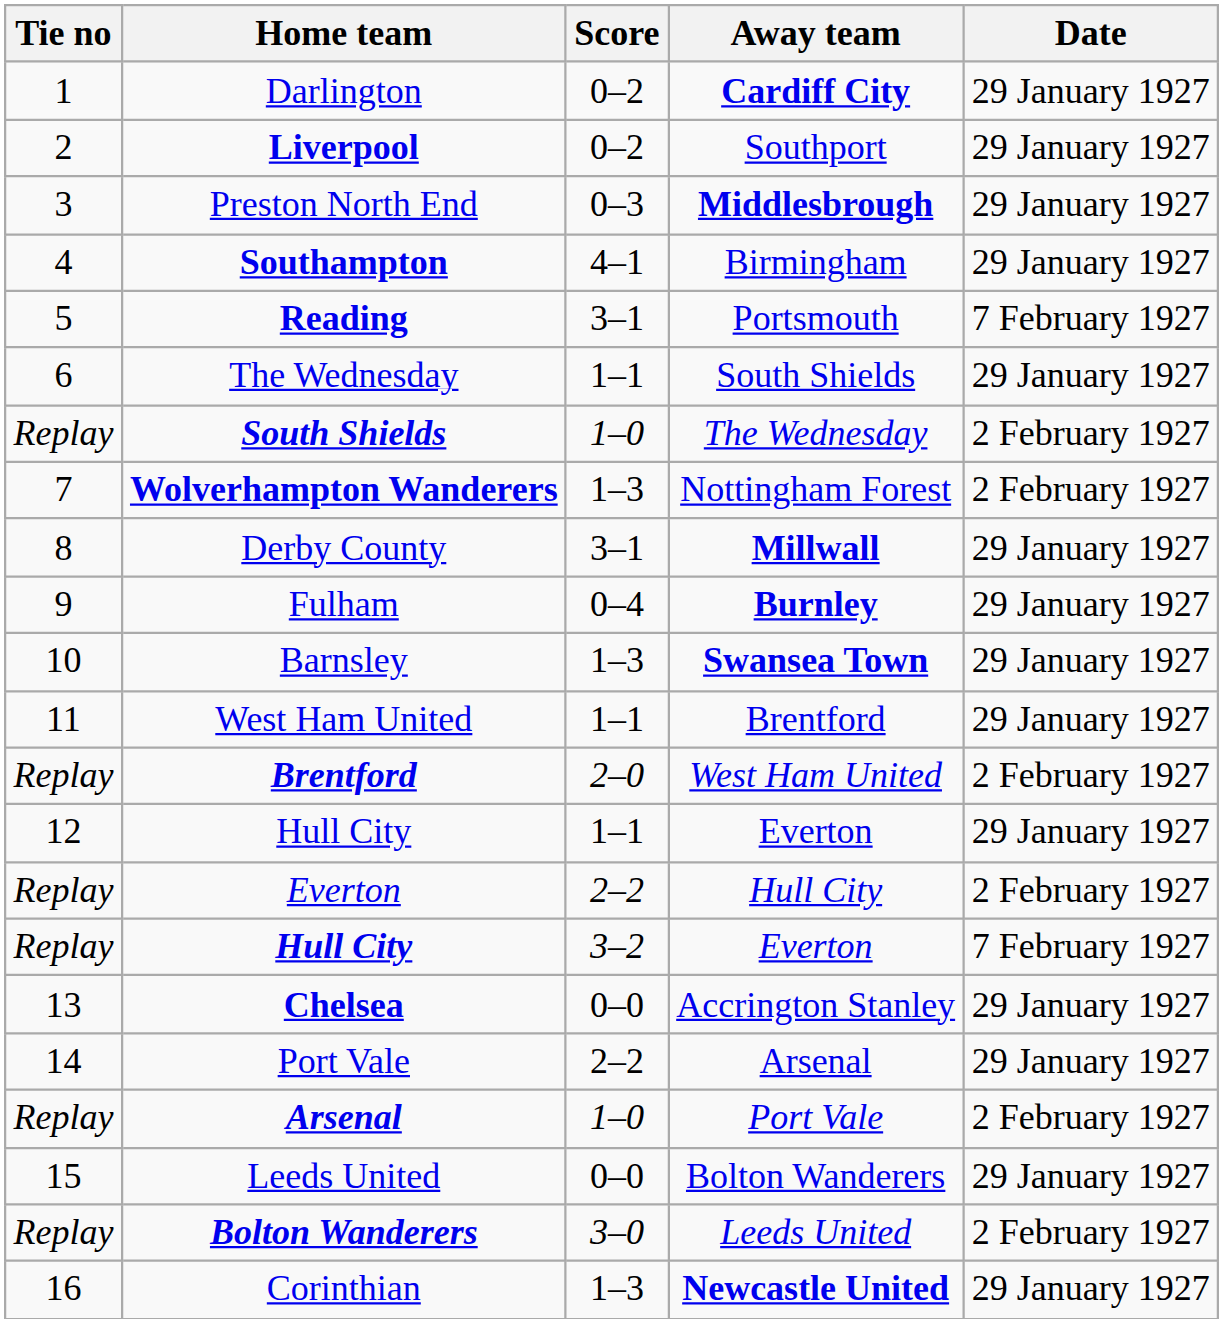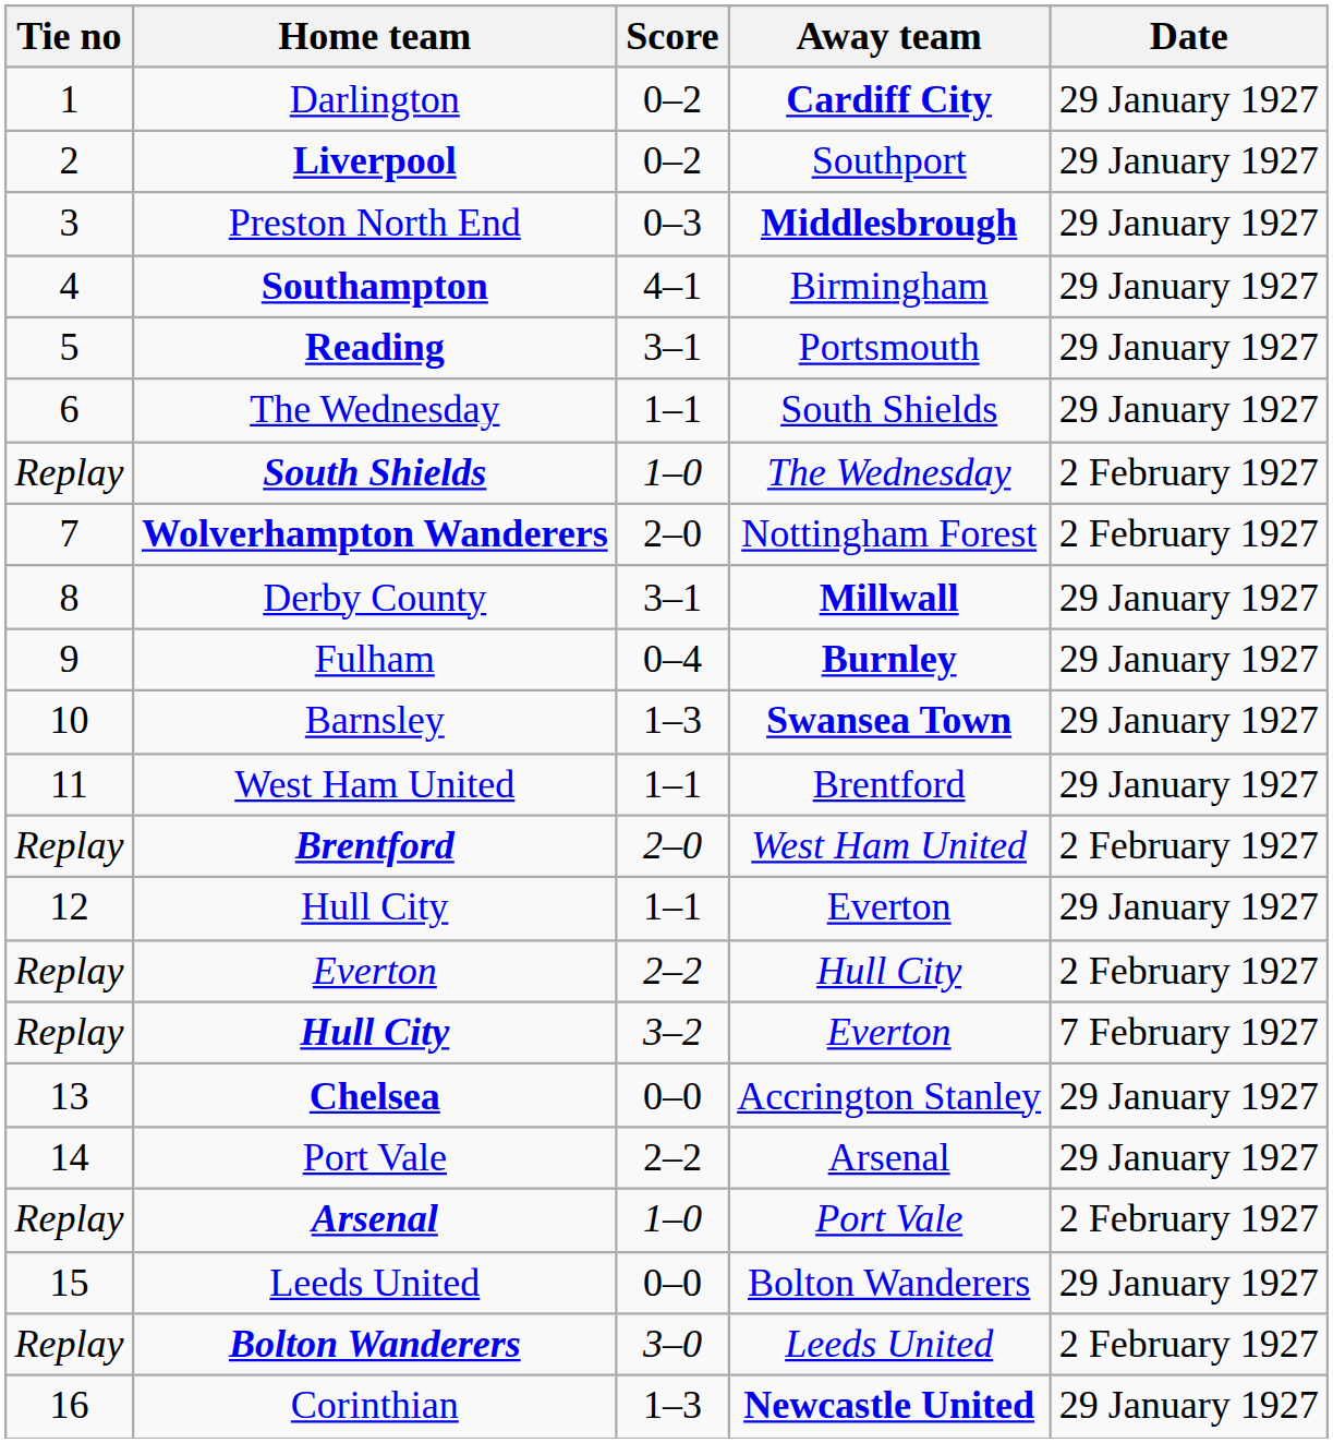Reading | Date: 7 February 1927 -> 29 January 1927
Wolverhampton Wanderers | Score: 1–3 -> 2–0
